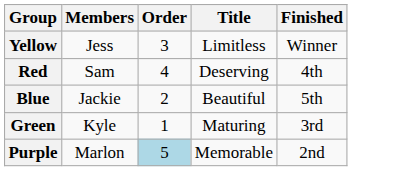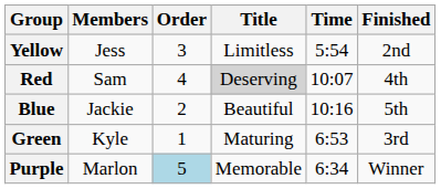+ column: Time | 5:54 | 10:07 | 10:16 | 6:53 | 6:34
Yellow | Finished: Winner -> 2nd
Red | Title: no background -> lightgrey background
Purple | Finished: 2nd -> Winner
